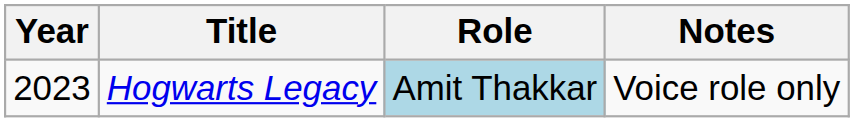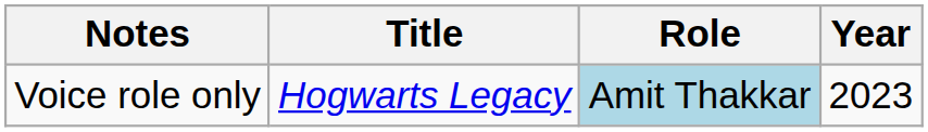columns swapped: Year <-> Notes
